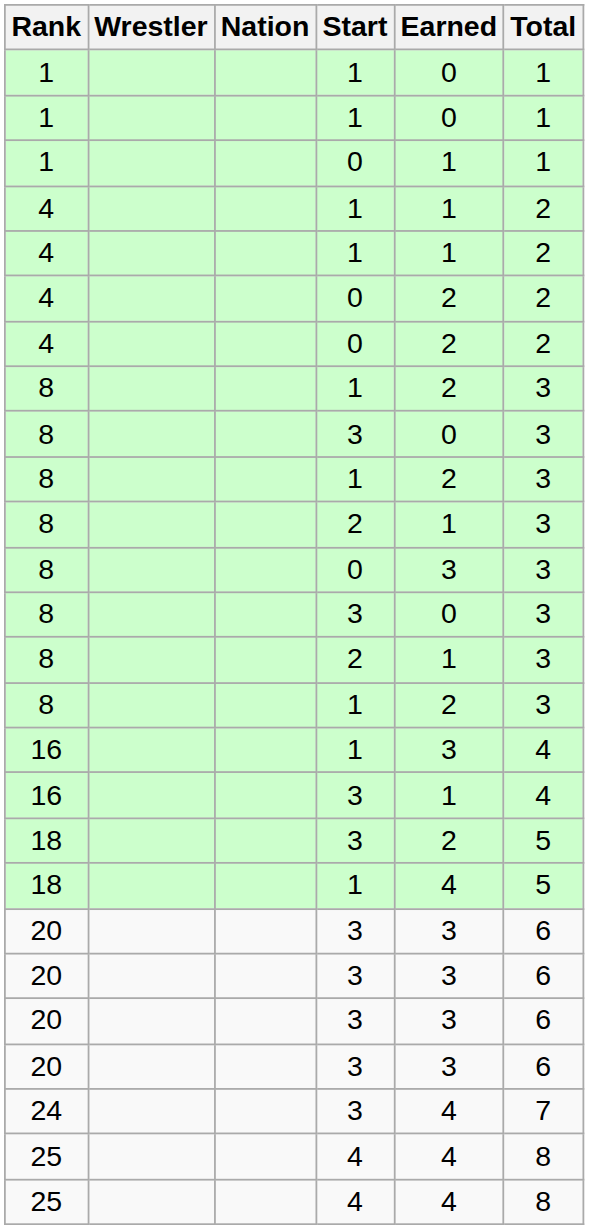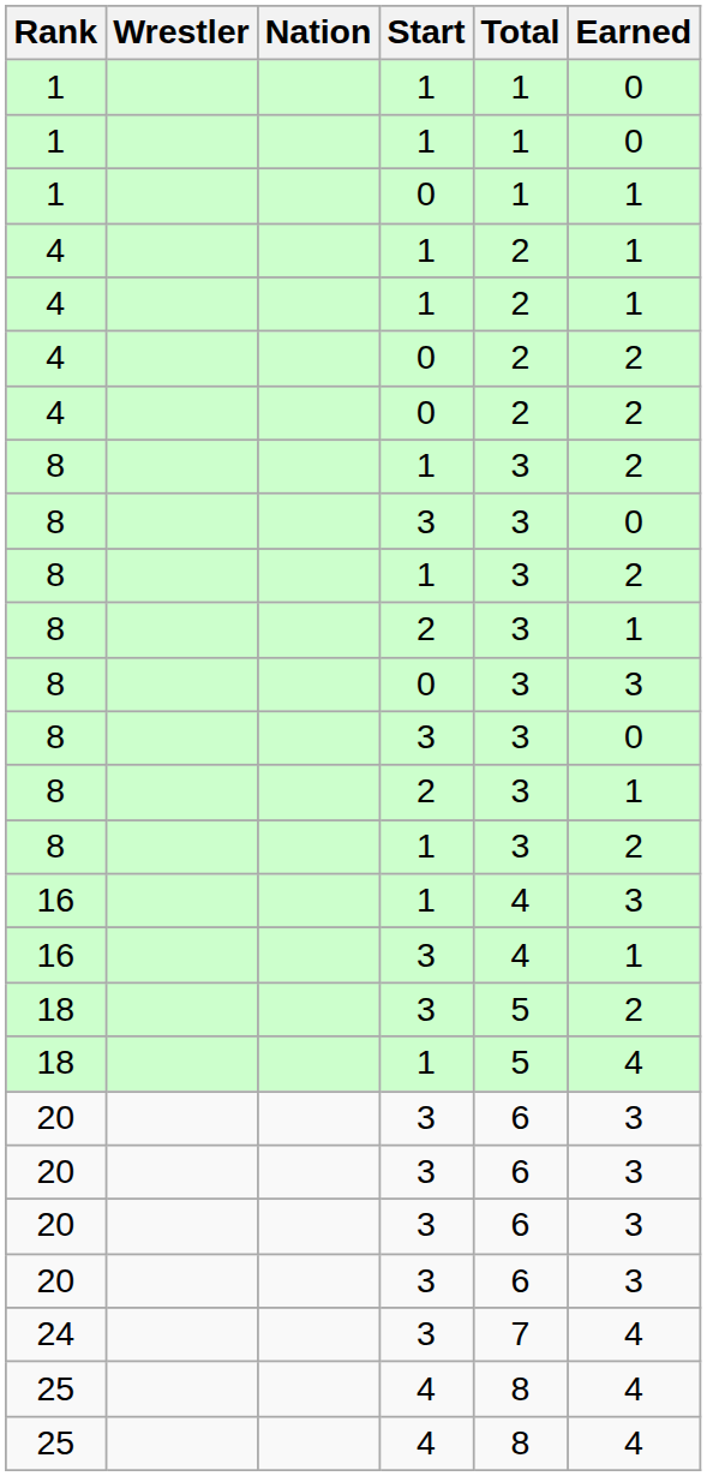columns swapped: Earned <-> Total
